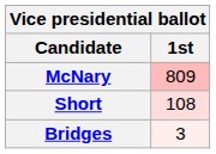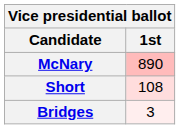McNary | 1st: 809 -> 890
